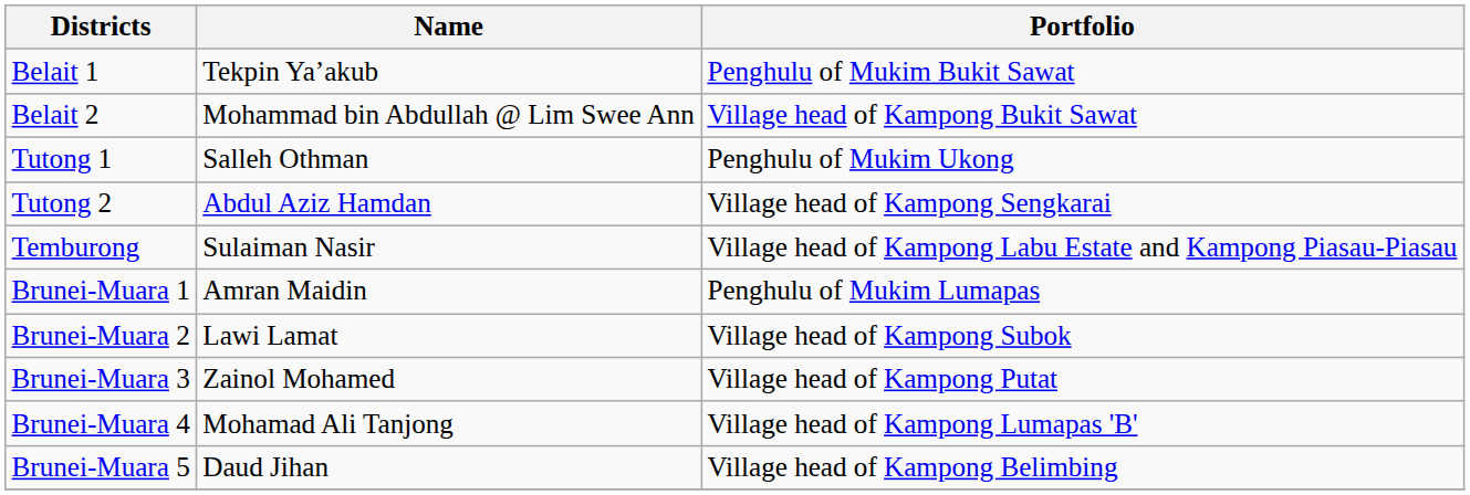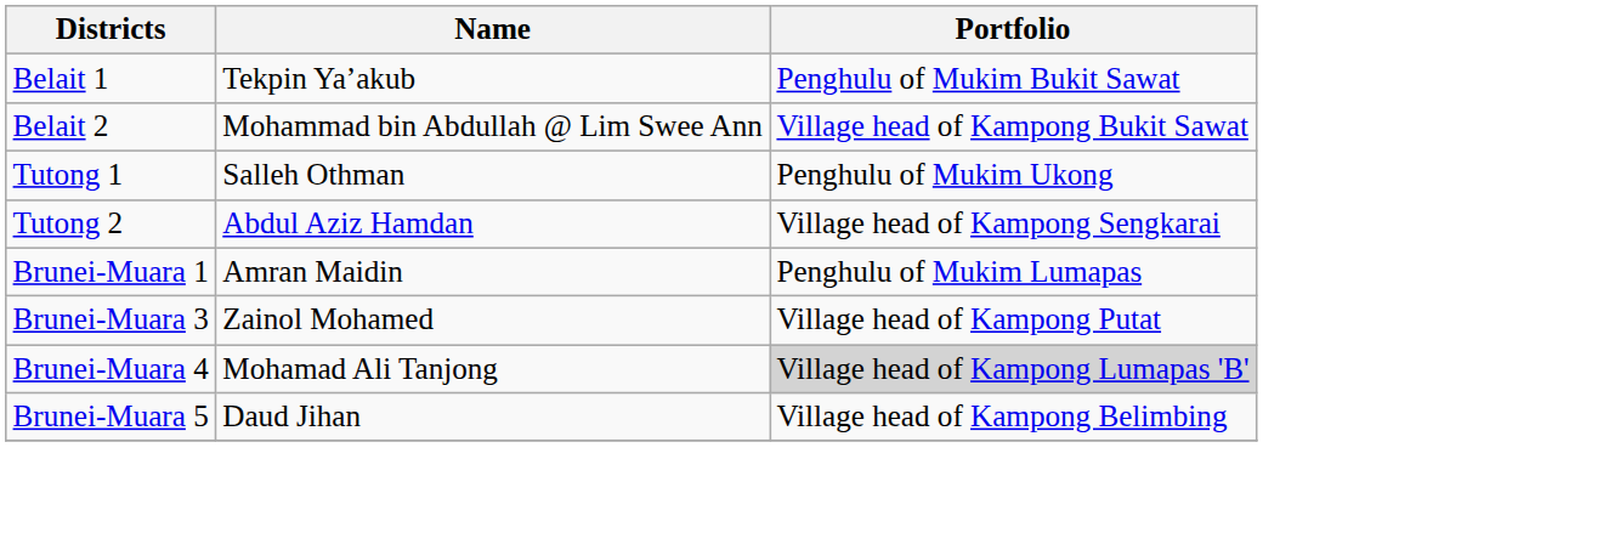- row: Temburong | Sulaiman Nasir | Village head of Kampong Labu Estate and Kampong Piasau-Piasau
- row: Brunei-Muara 2 | Lawi Lamat | Village head of Kampong Subok
Brunei-Muara 4 | Portfolio: no background -> lightgrey background
